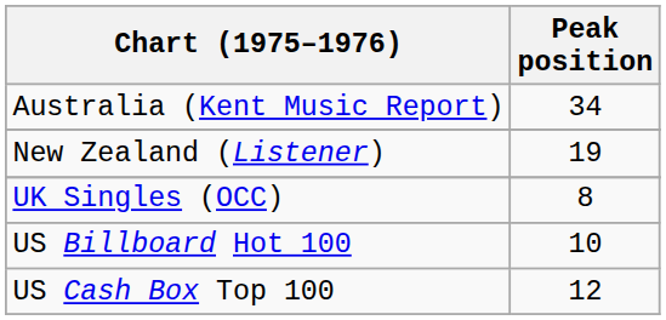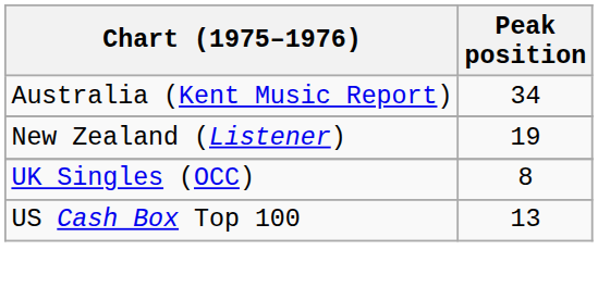- row: US Billboard Hot 100 | 10
US Cash Box Top 100 | Peak position: 12 -> 13
